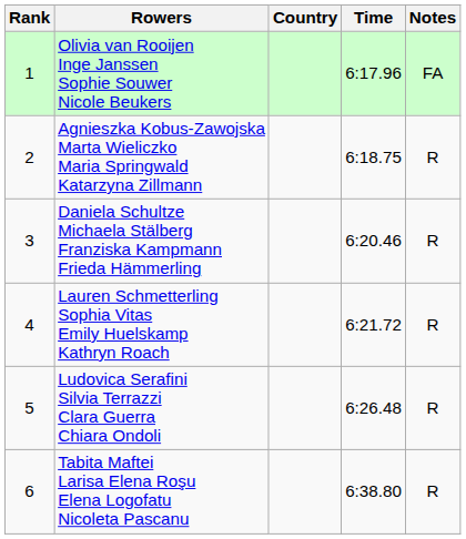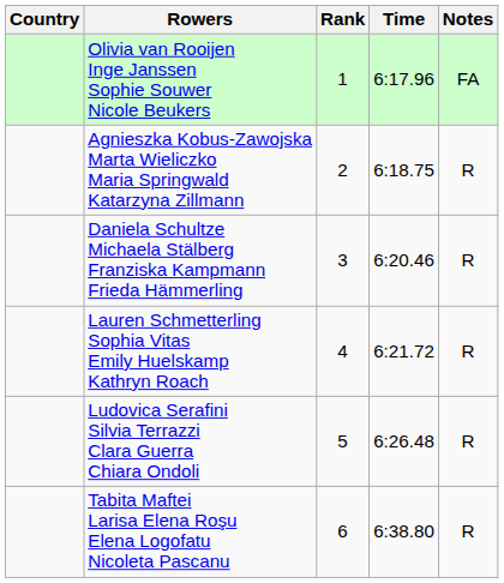columns swapped: Rank <-> Country
